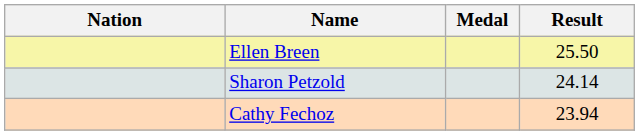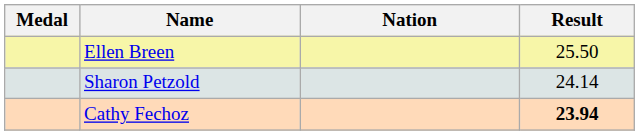columns swapped: Medal <-> Nation
Cathy Fechoz | Result: normal -> bold
